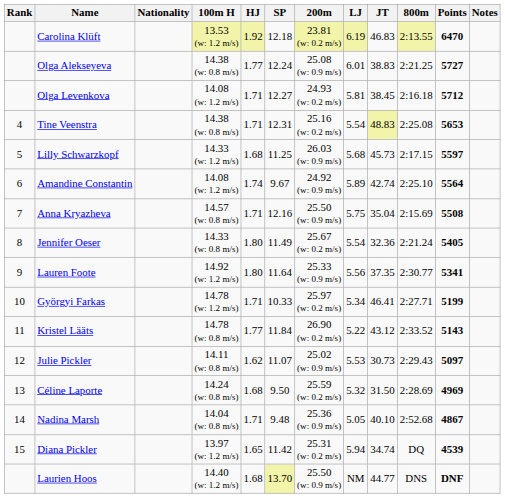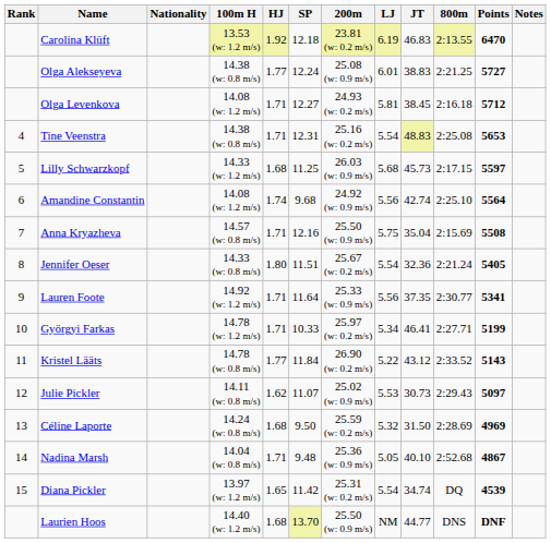Amandine Constantin | SP: 9.67 -> 9.68
Amandine Constantin | LJ: 5.89 -> 5.56
Jennifer Oeser | SP: 11.49 -> 11.51
Lauren Foote | HJ: 1.80 -> 1.71
Diana Pickler | LJ: 5.94 -> 5.54
